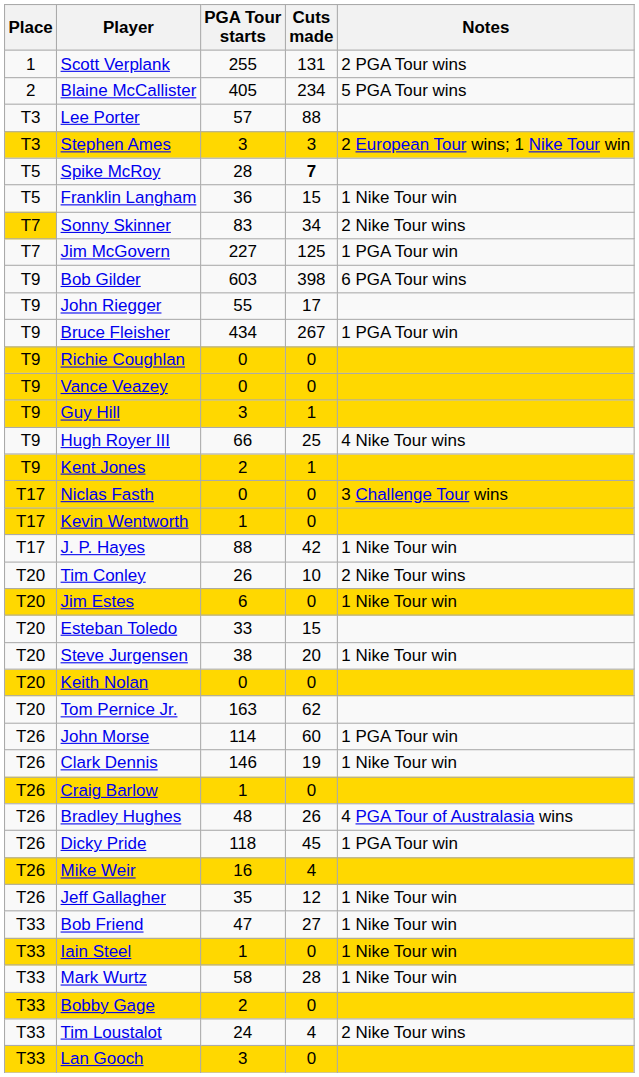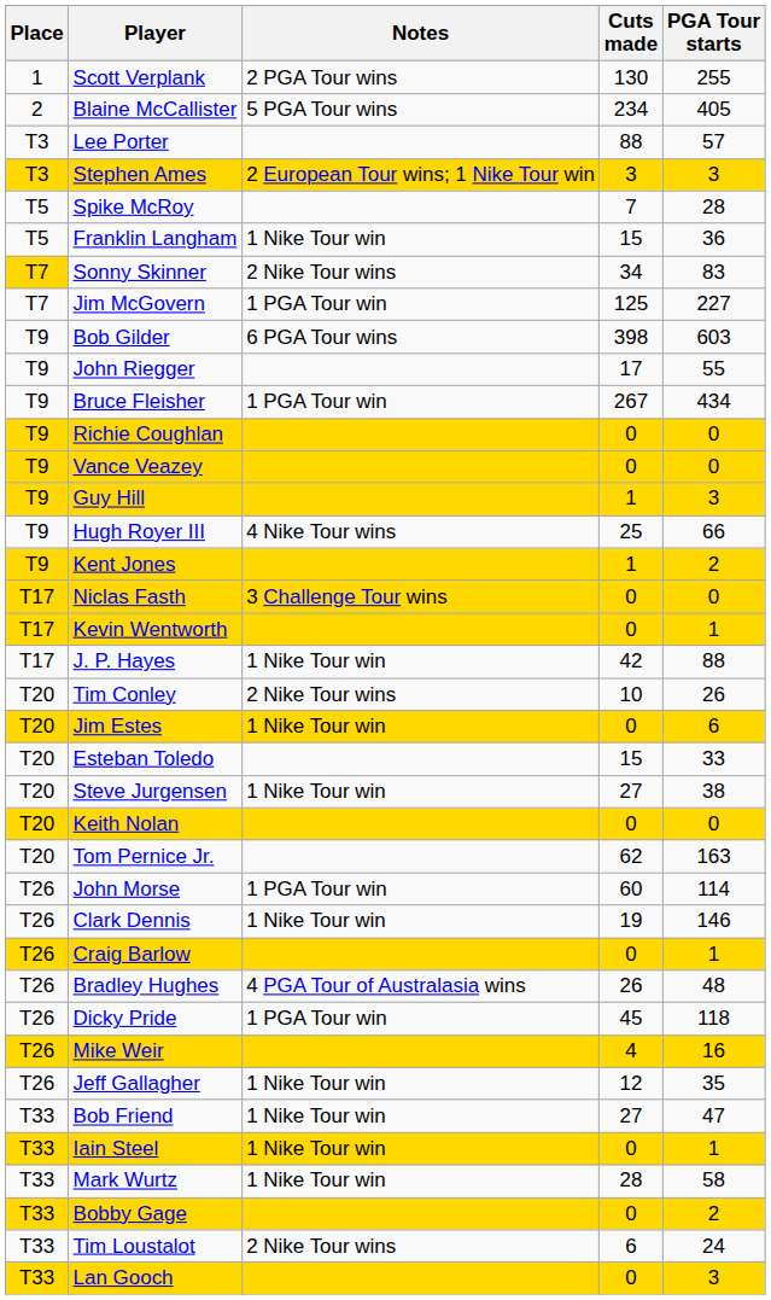columns swapped: PGA Tour starts <-> Notes
Scott Verplank | Cuts made: 131 -> 130
Spike McRoy | Cuts made: bold -> normal
Steve Jurgensen | Cuts made: 20 -> 27
Tim Loustalot | Cuts made: 4 -> 6
